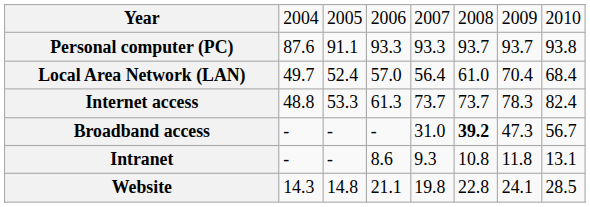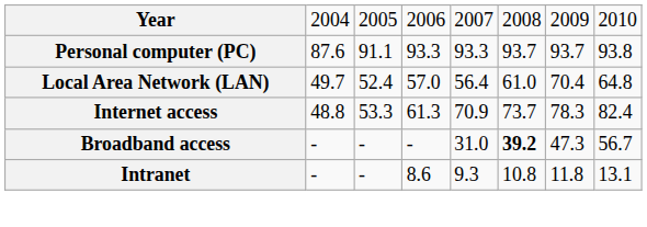Local Area Network (LAN) | column 8: 68.4 -> 64.8
Internet access | column 5: 73.7 -> 70.9
- row: Website | 14.3 | 14.8 | 21.1 | 19.8 | 22.8 | 24.1 | 28.5
